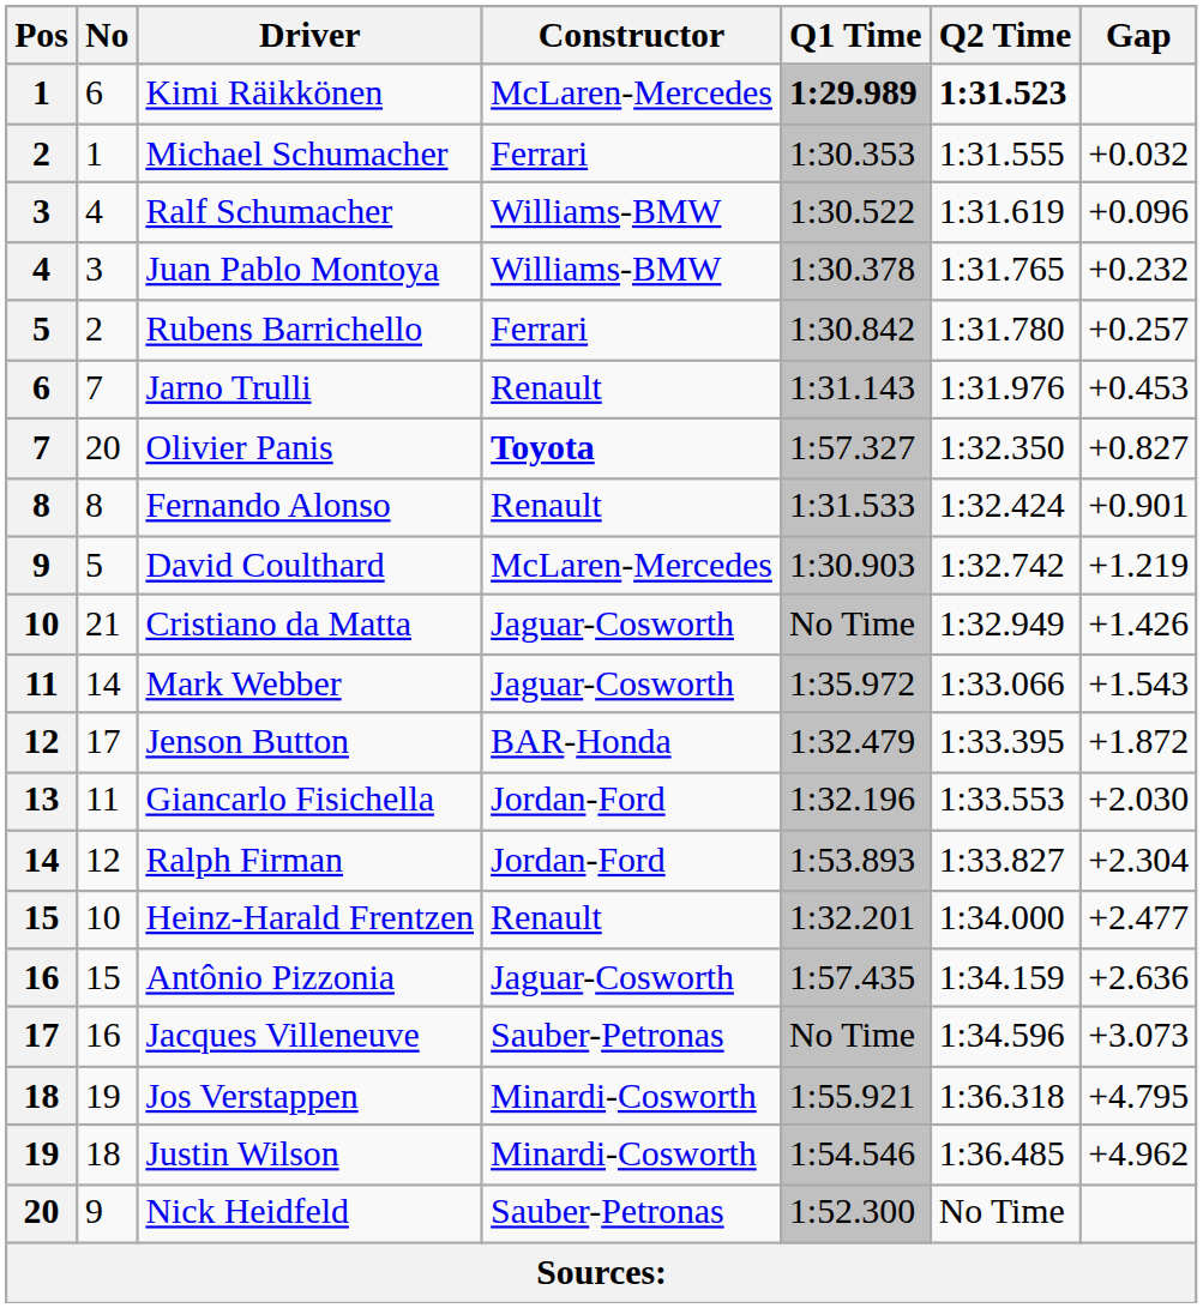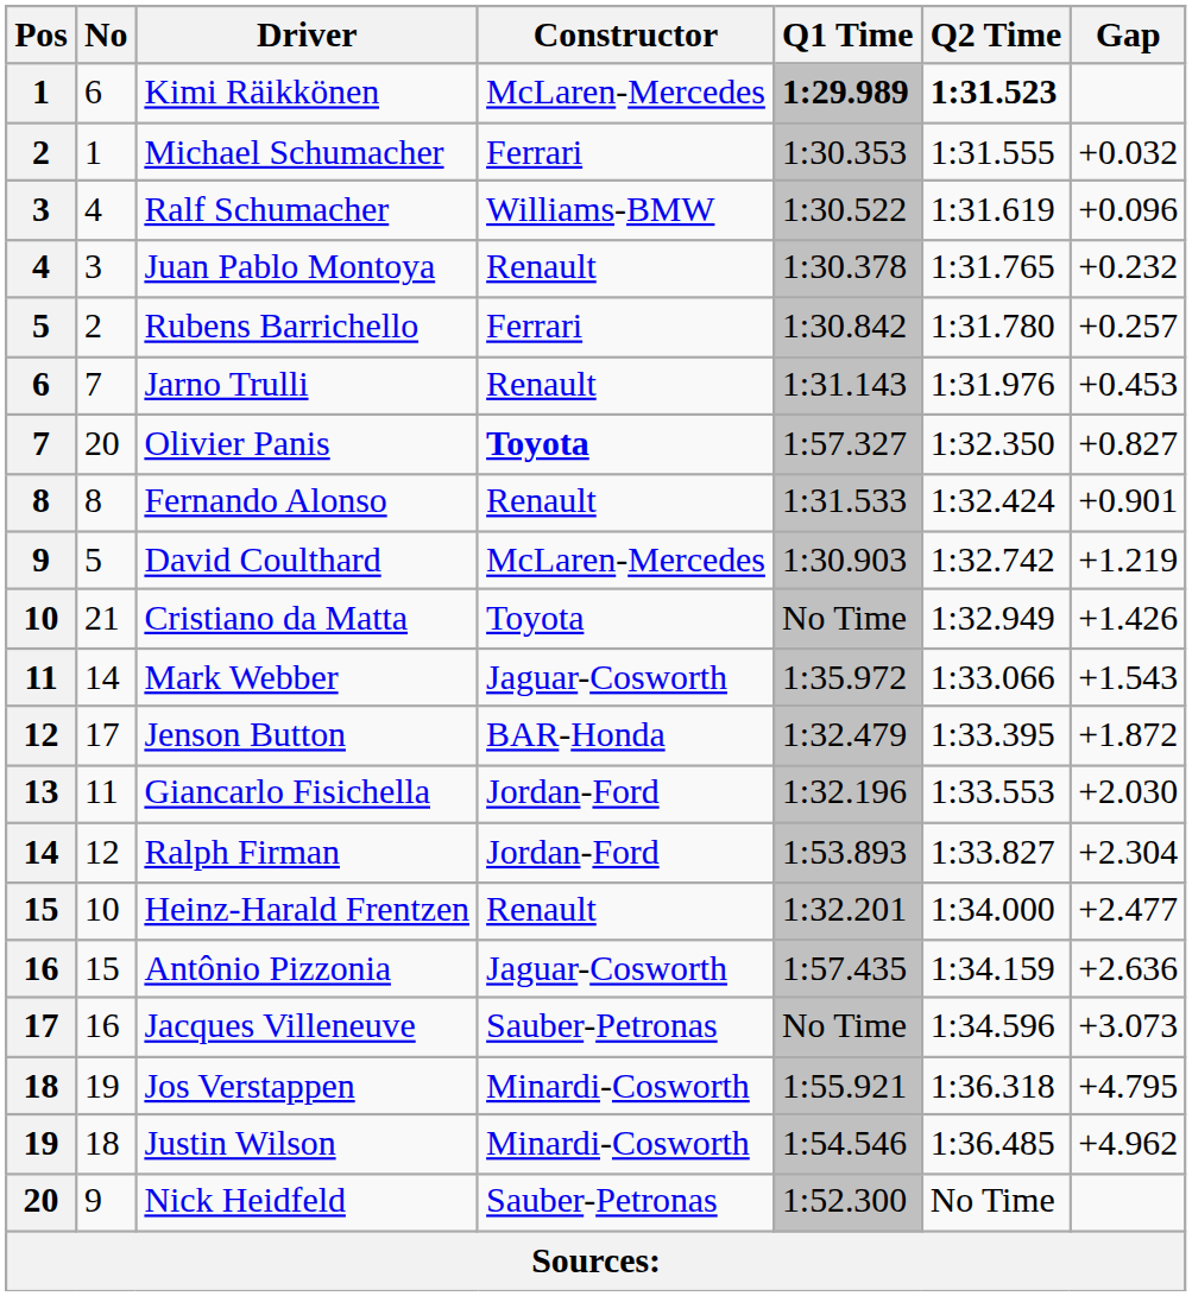Juan Pablo Montoya | Constructor: Williams-BMW -> Renault
Cristiano da Matta | Constructor: Jaguar-Cosworth -> Toyota
